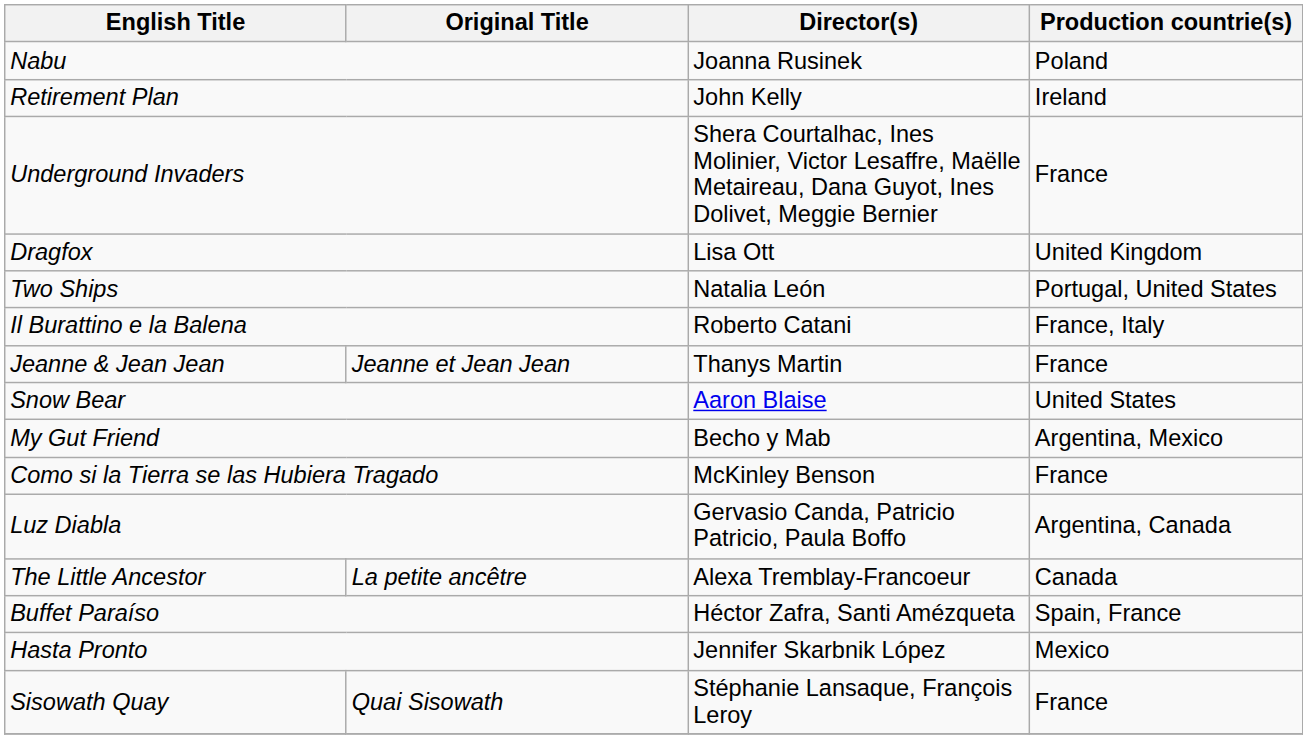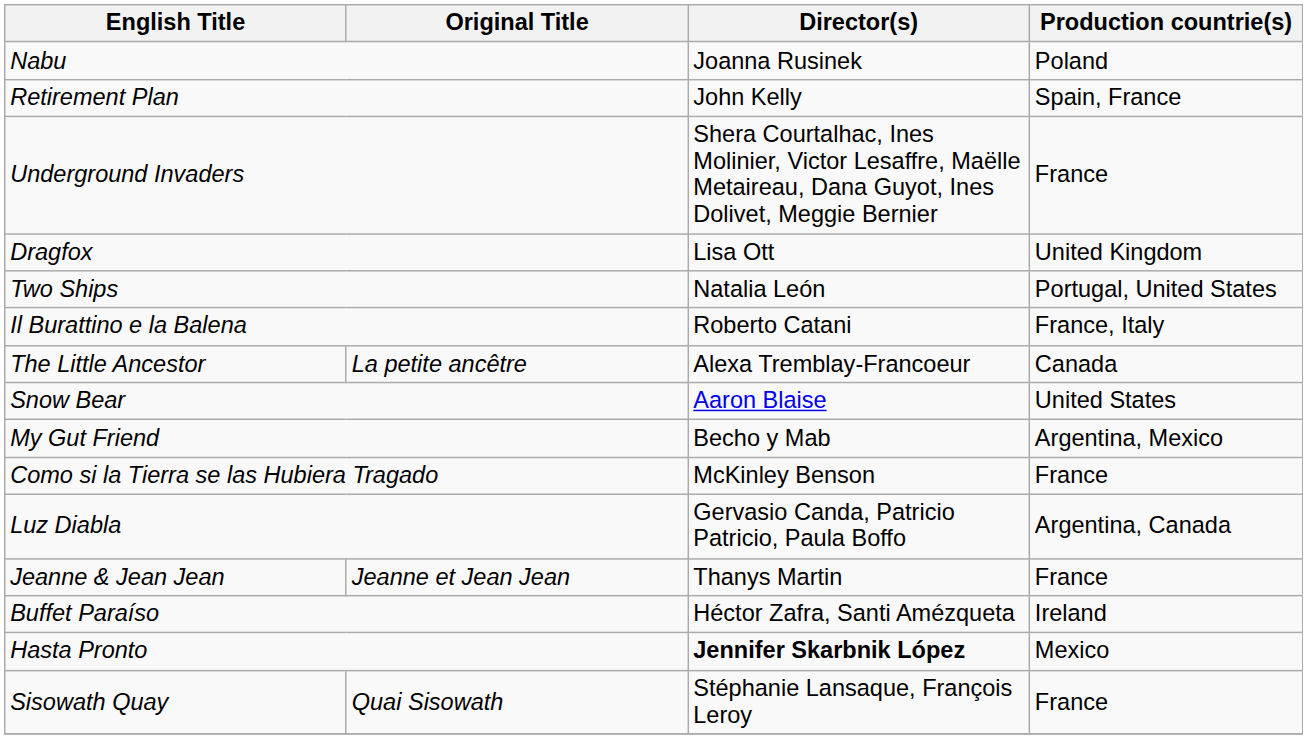Retirement Plan | Production countrie(s): Ireland -> Spain, France
rows swapped: Jeanne & Jean Jean <-> The Little Ancestor
Buffet Paraíso | Production countrie(s): Spain, France -> Ireland
Hasta Pronto | Director(s): normal -> bold
